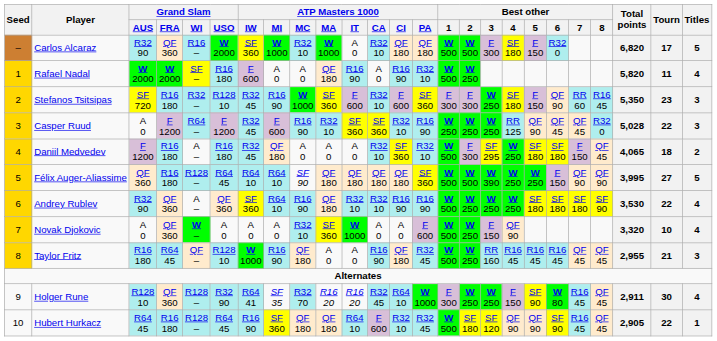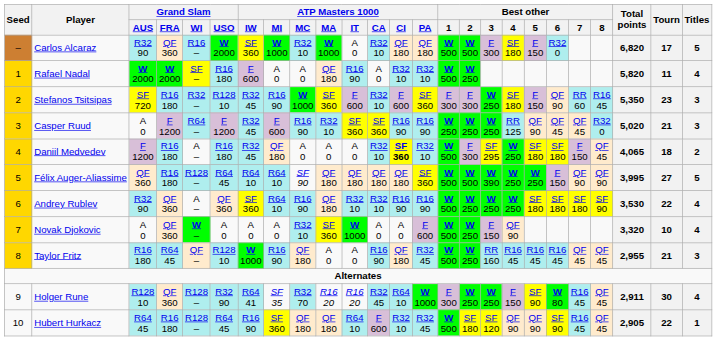Rafael Nadal | ATP Masters 1000 / CI: R16 90 -> R32 10
Casper Ruud | ATP Masters 1000 / CI: R32 10 -> R16 90
Casper Ruud | Total points: 5,028 -> 5,020
Casper Ruud | Tourn: 22 -> 21
Daniil Medvedev | ATP Masters 1000 / CI: normal -> bold
